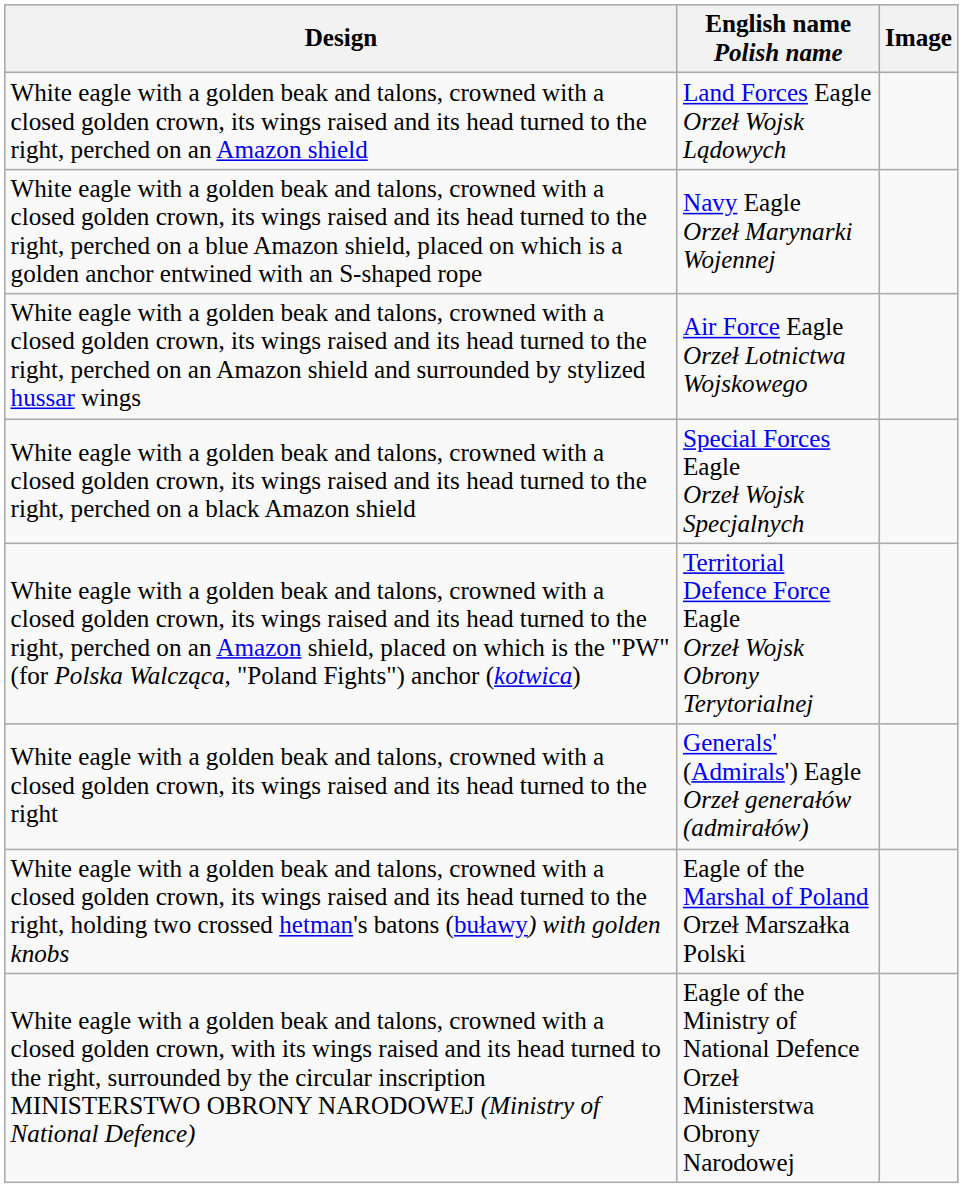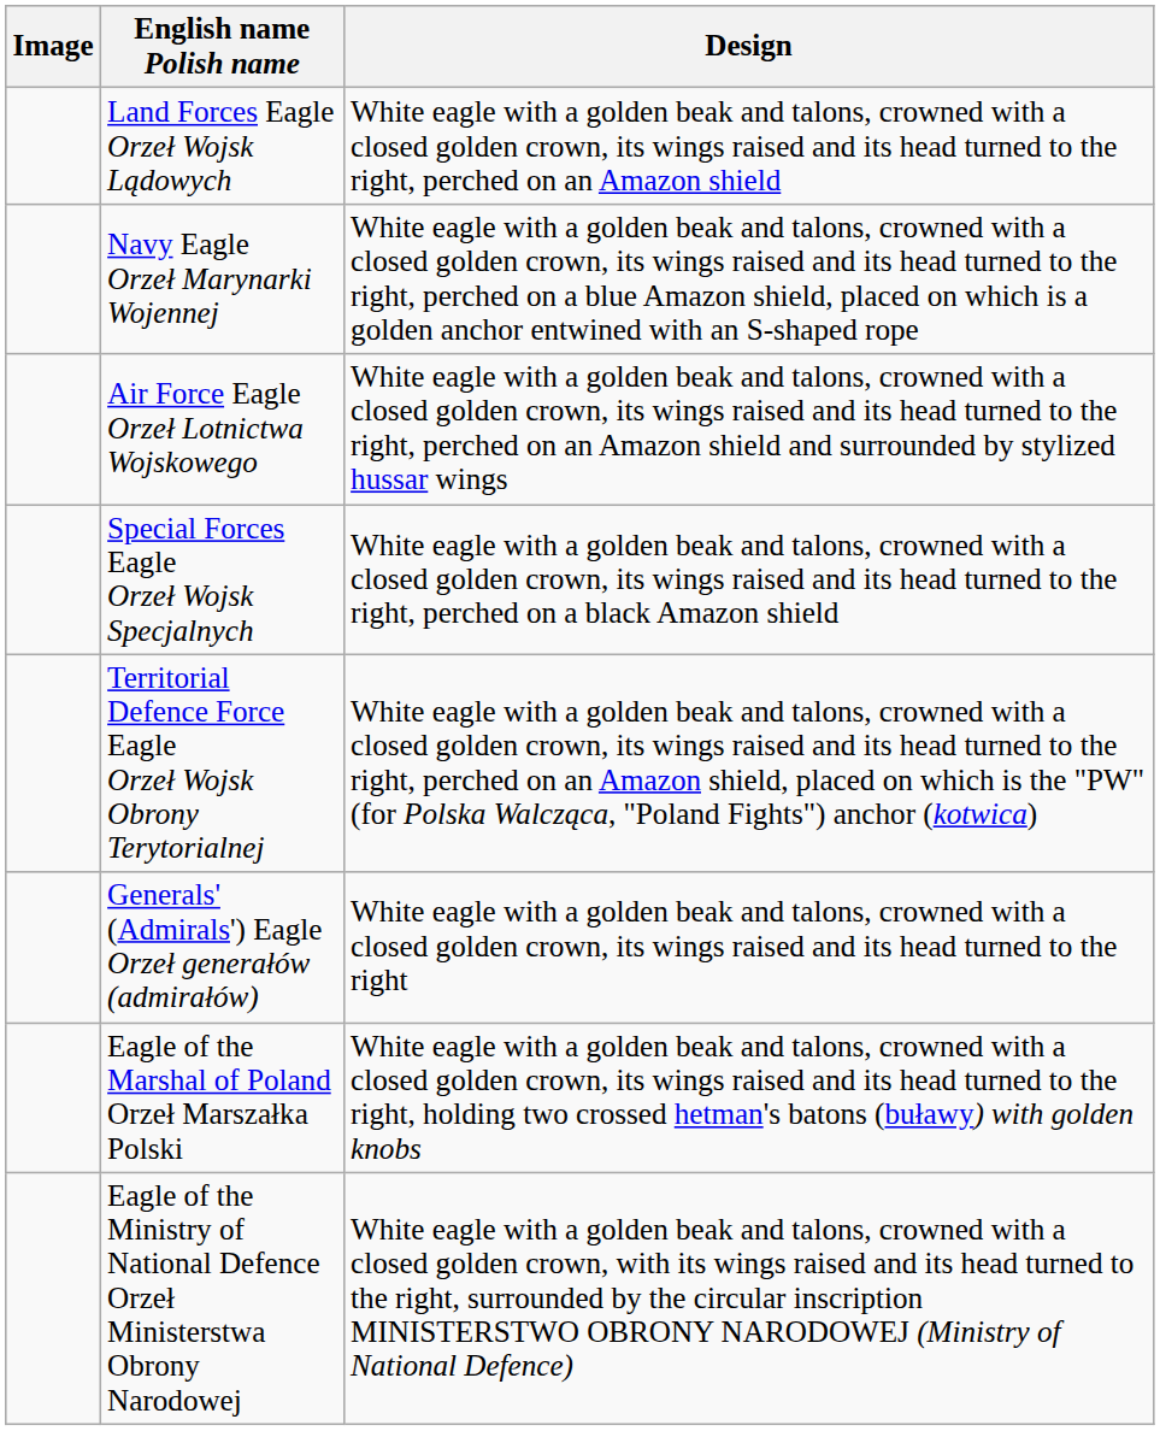columns swapped: Image <-> Design
